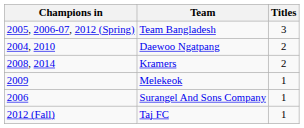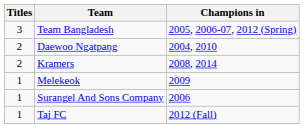columns swapped: Titles <-> Champions in
